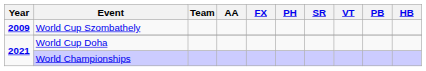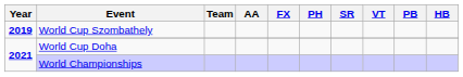World Cup Szombathely | Year: 2009 -> 2019
